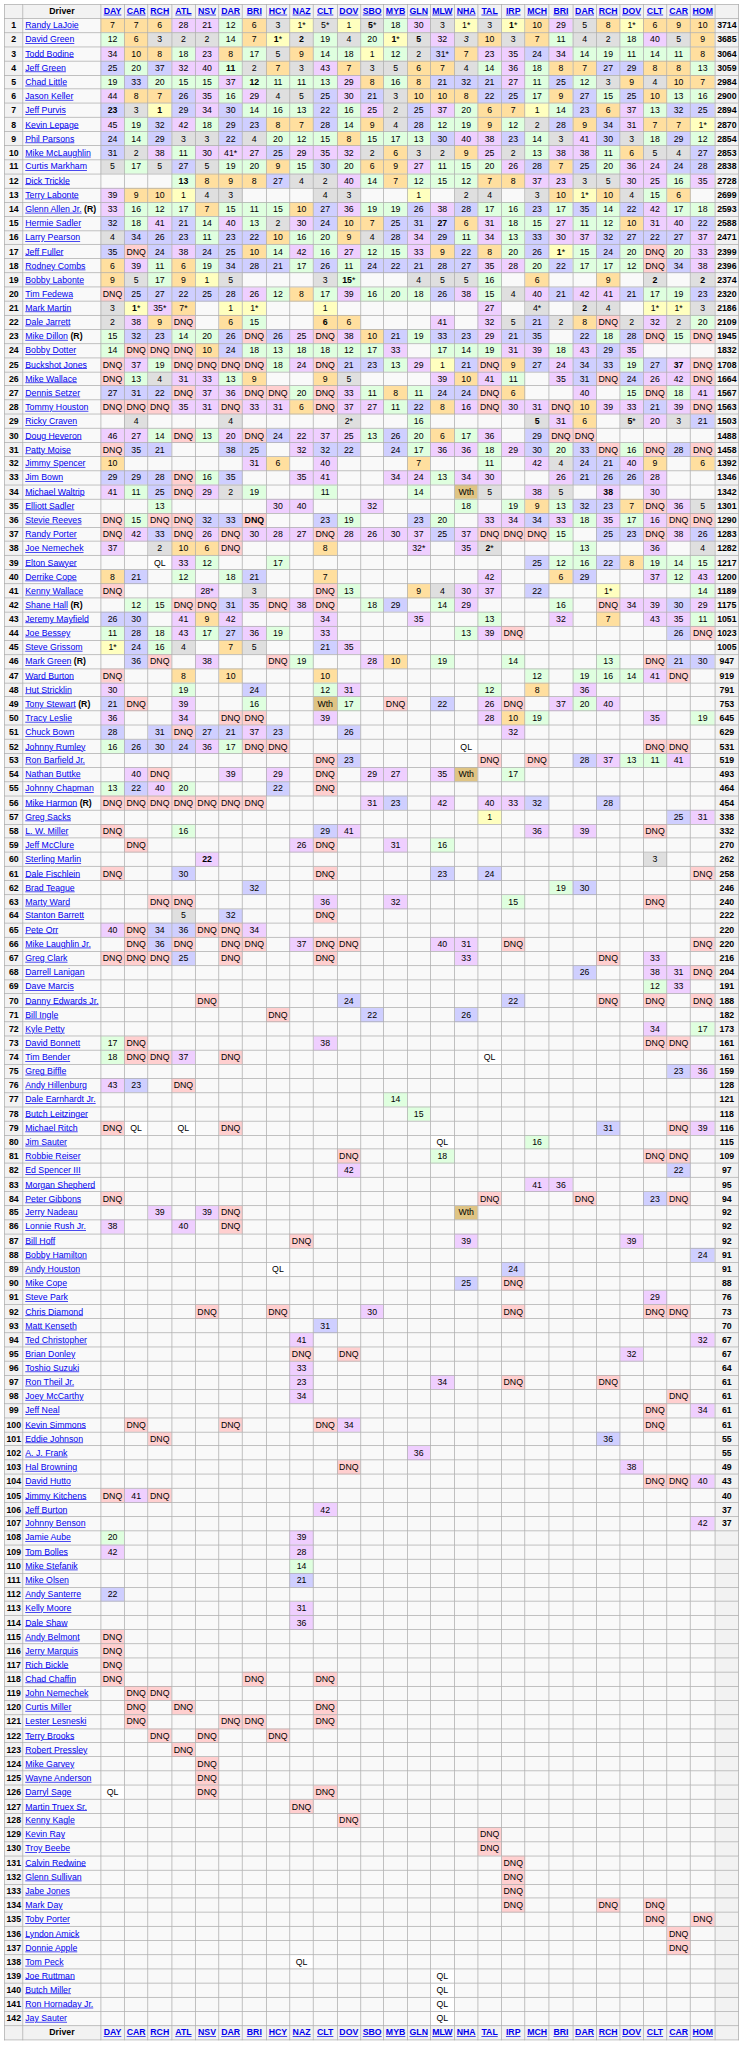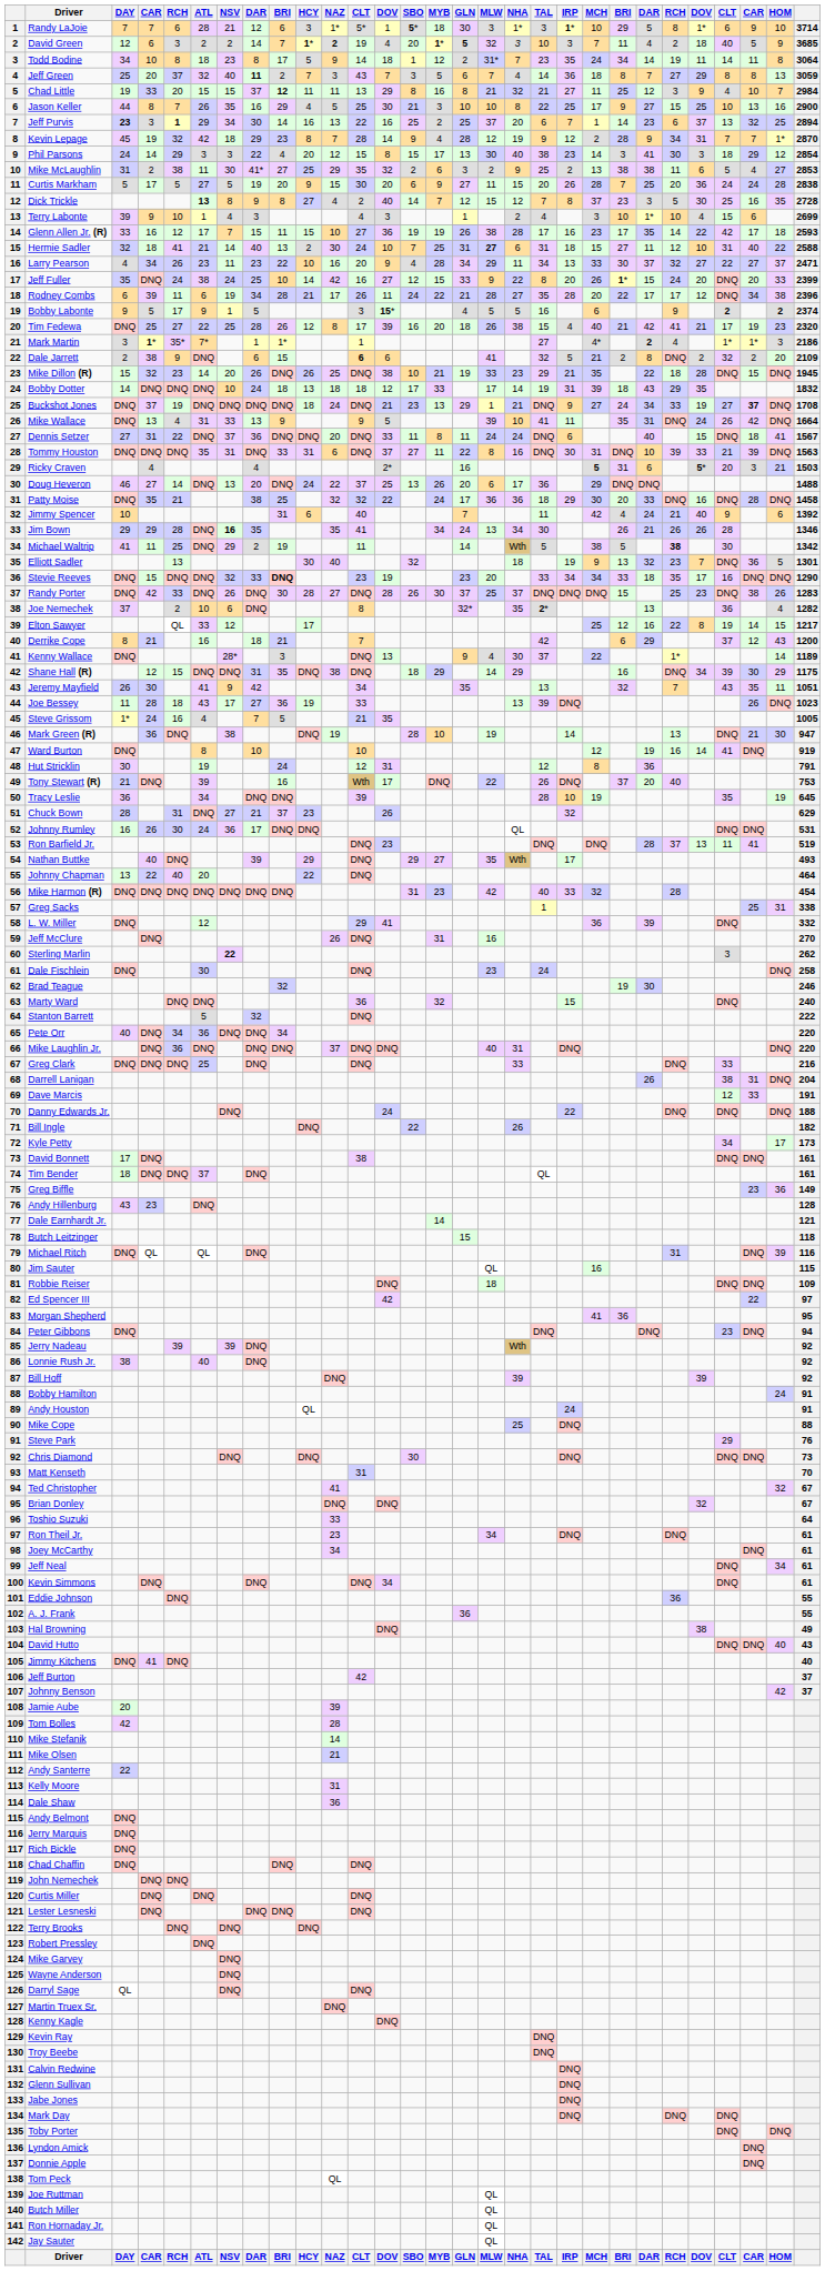Jim Bown | NSV: normal -> bold
Derrike Cope | ATL: 12 -> 16
L. W. Miller | ATL: 16 -> 12
Greg Biffle | column 29: 159 -> 149
